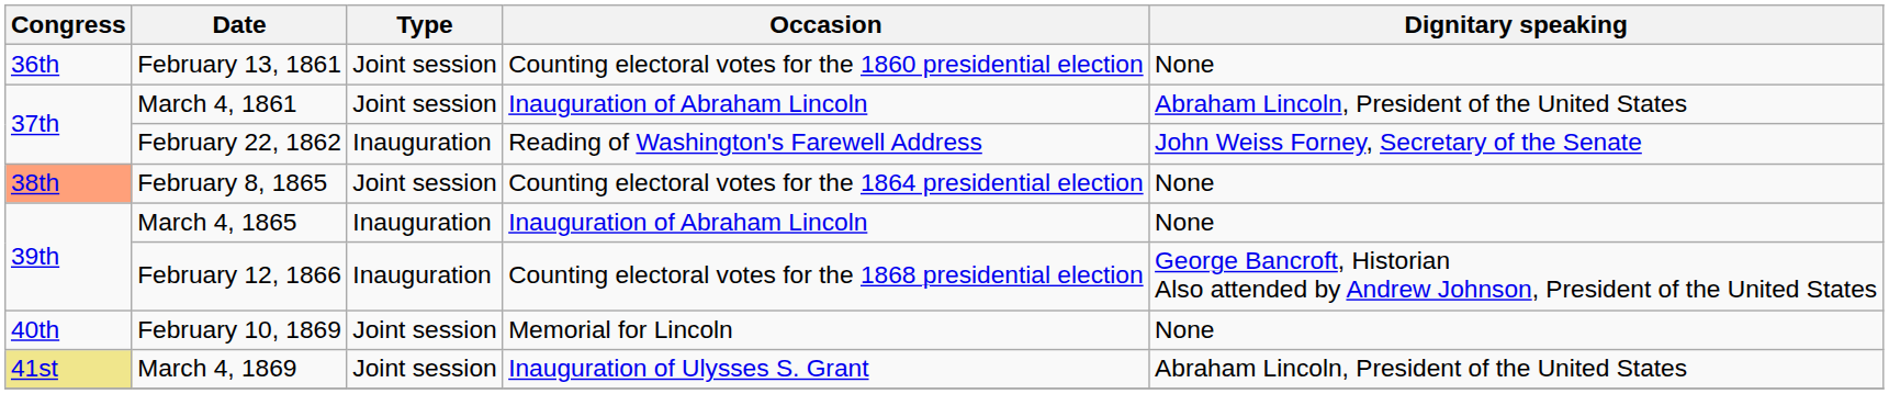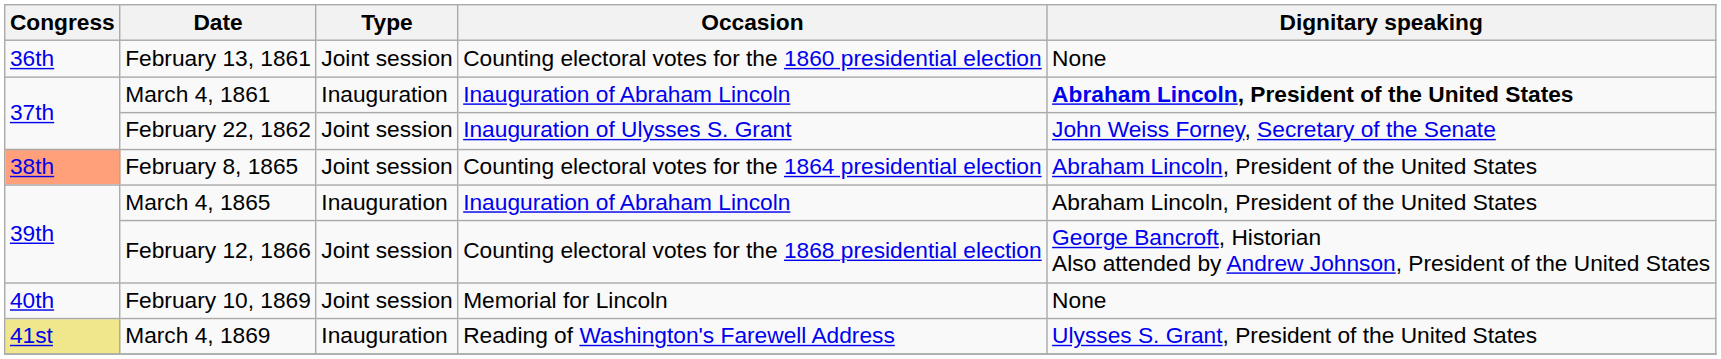March 4, 1861 | Type: Joint session -> Inauguration
March 4, 1861 | Dignitary speaking: normal -> bold
February 22, 1862 | Type: Inauguration -> Joint session
February 22, 1862 | Occasion: Reading of Washington's Farewell Address -> Inauguration of Ulysses S. Grant
February 8, 1865 | Dignitary speaking: None -> Abraham Lincoln, President of the United States
March 4, 1865 | Dignitary speaking: None -> Abraham Lincoln, President of the United States
February 12, 1866 | Type: Inauguration -> Joint session
March 4, 1869 | Type: Joint session -> Inauguration
March 4, 1869 | Occasion: Inauguration of Ulysses S. Grant -> Reading of Washington's Farewell Address
March 4, 1869 | Dignitary speaking: Abraham Lincoln, President of the United States -> Ulysses S. Grant, President of the United States
